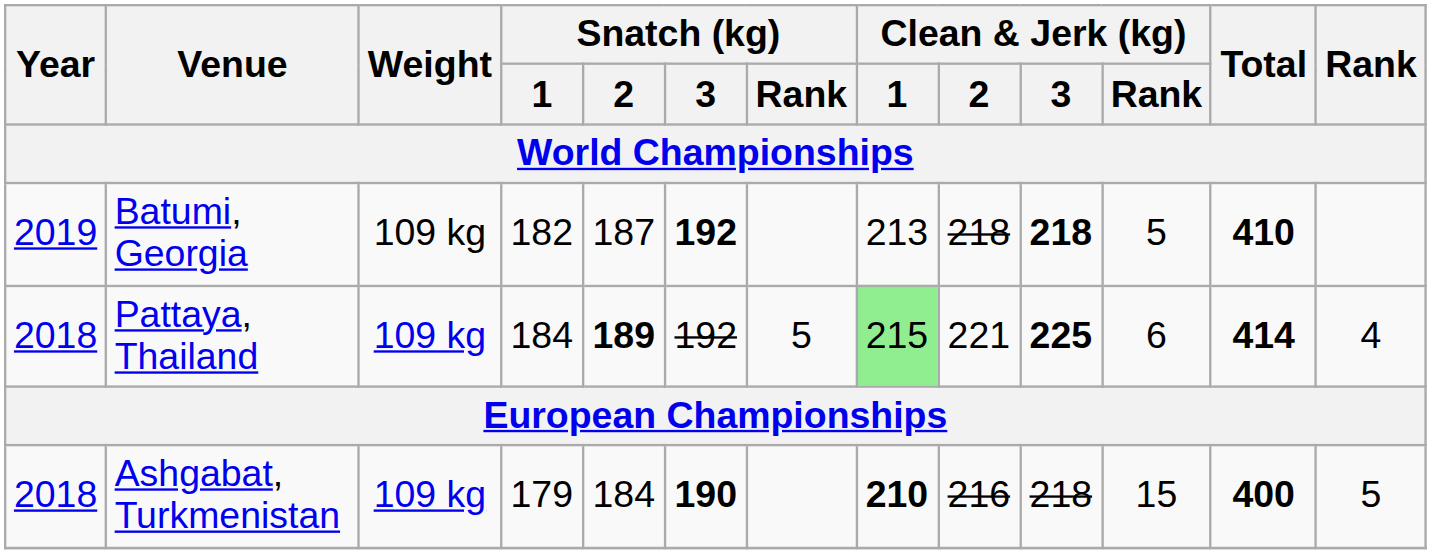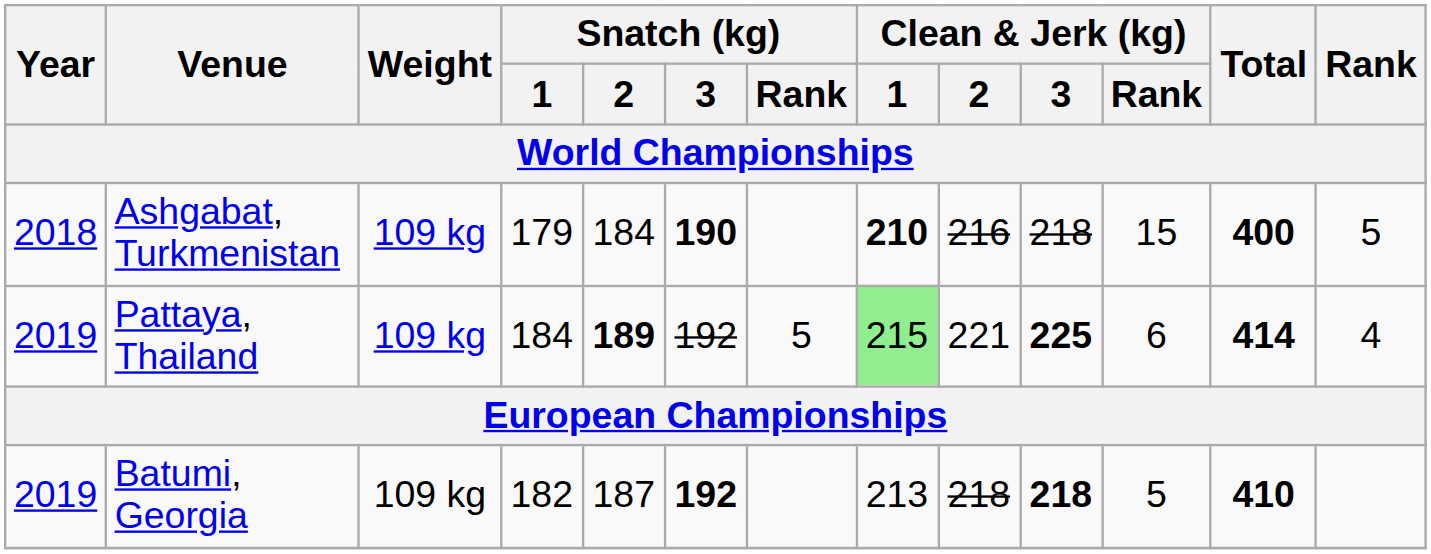rows swapped: Ashgabat, Turkmenistan <-> Batumi, Georgia
Pattaya, Thailand | Year: 2018 -> 2019
